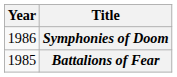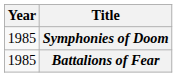Symphonies of Doom | Year: 1986 -> 1985
